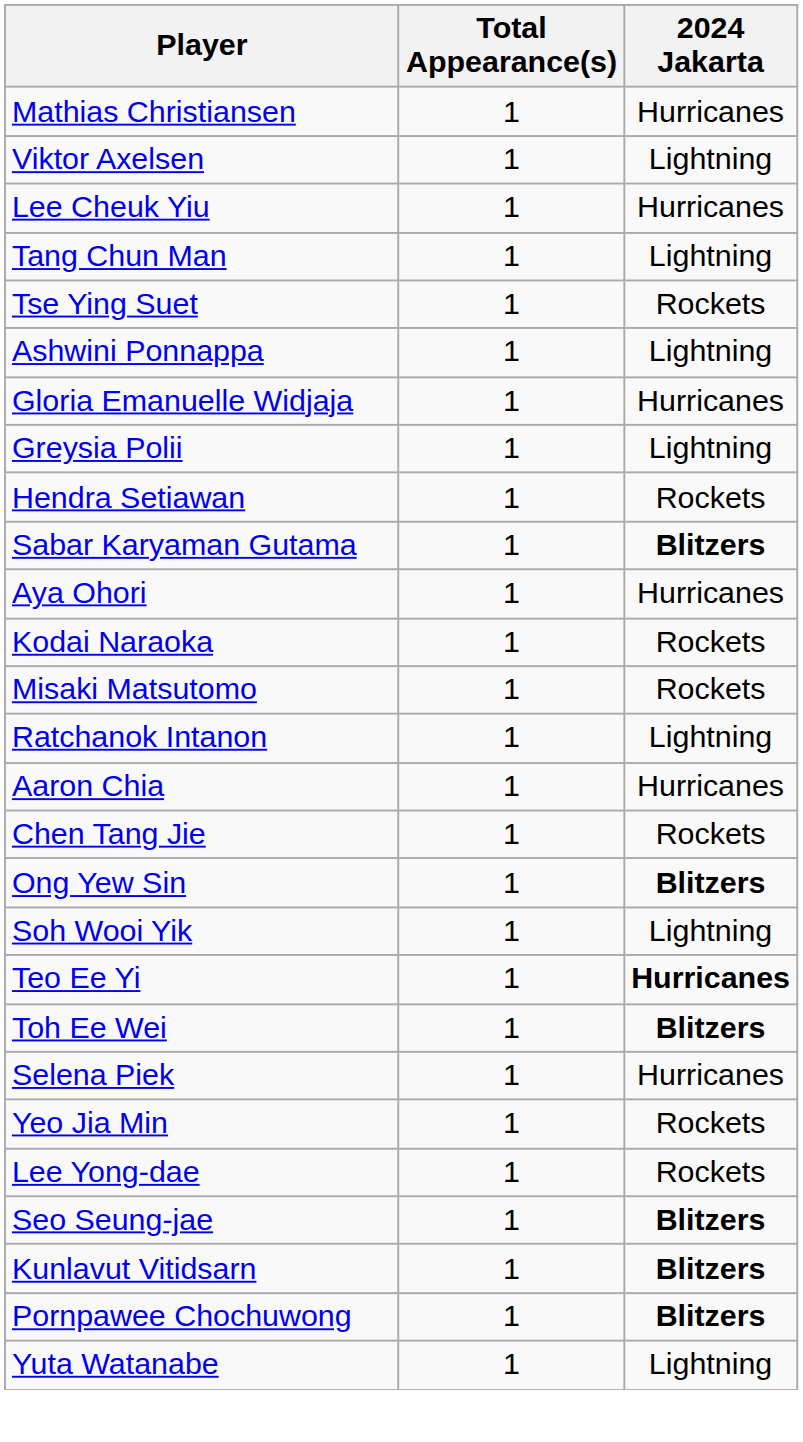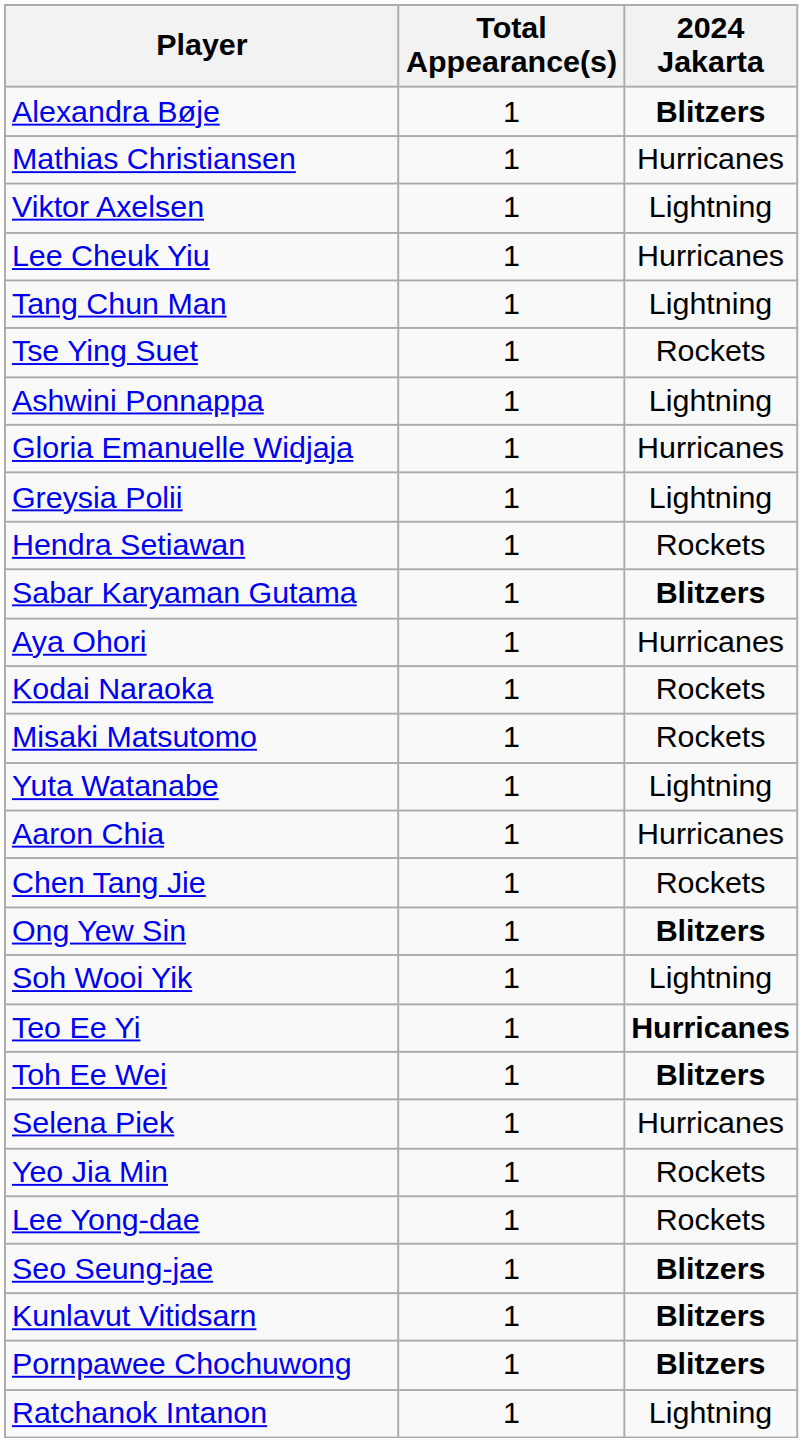+ row: Alexandra Bøje | 1 | Blitzers
rows swapped: Yuta Watanabe <-> Ratchanok Intanon
